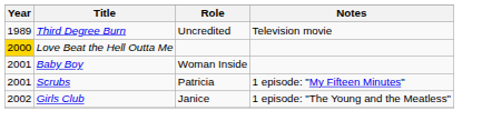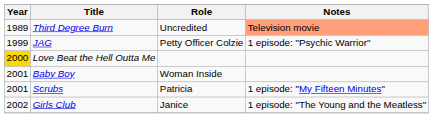Third Degree Burn | Notes: no background -> lightsalmon background
+ row: 1999 | JAG | Petty Officer Colzie | 1 episode: "Psychic Warrior"
